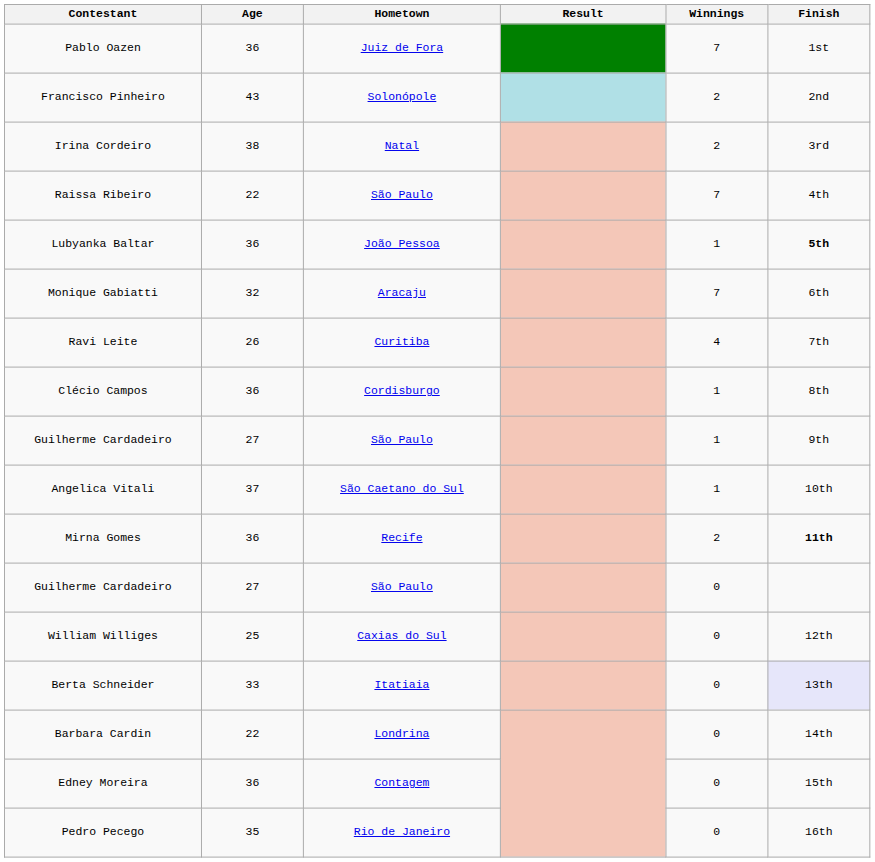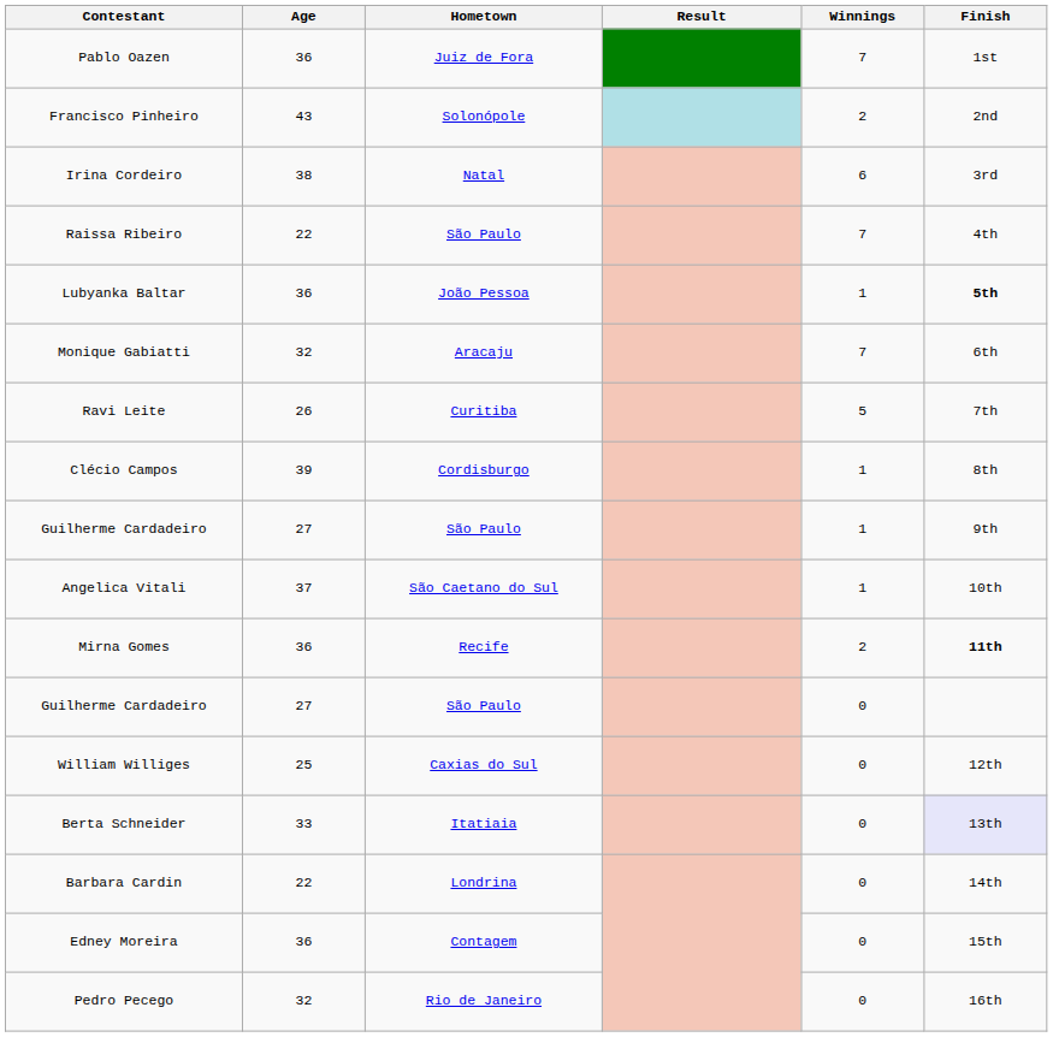Irina Cordeiro | Winnings: 2 -> 6
Ravi Leite | Winnings: 4 -> 5
Clécio Campos | Age: 36 -> 39
Pedro Pecego | Age: 35 -> 32
